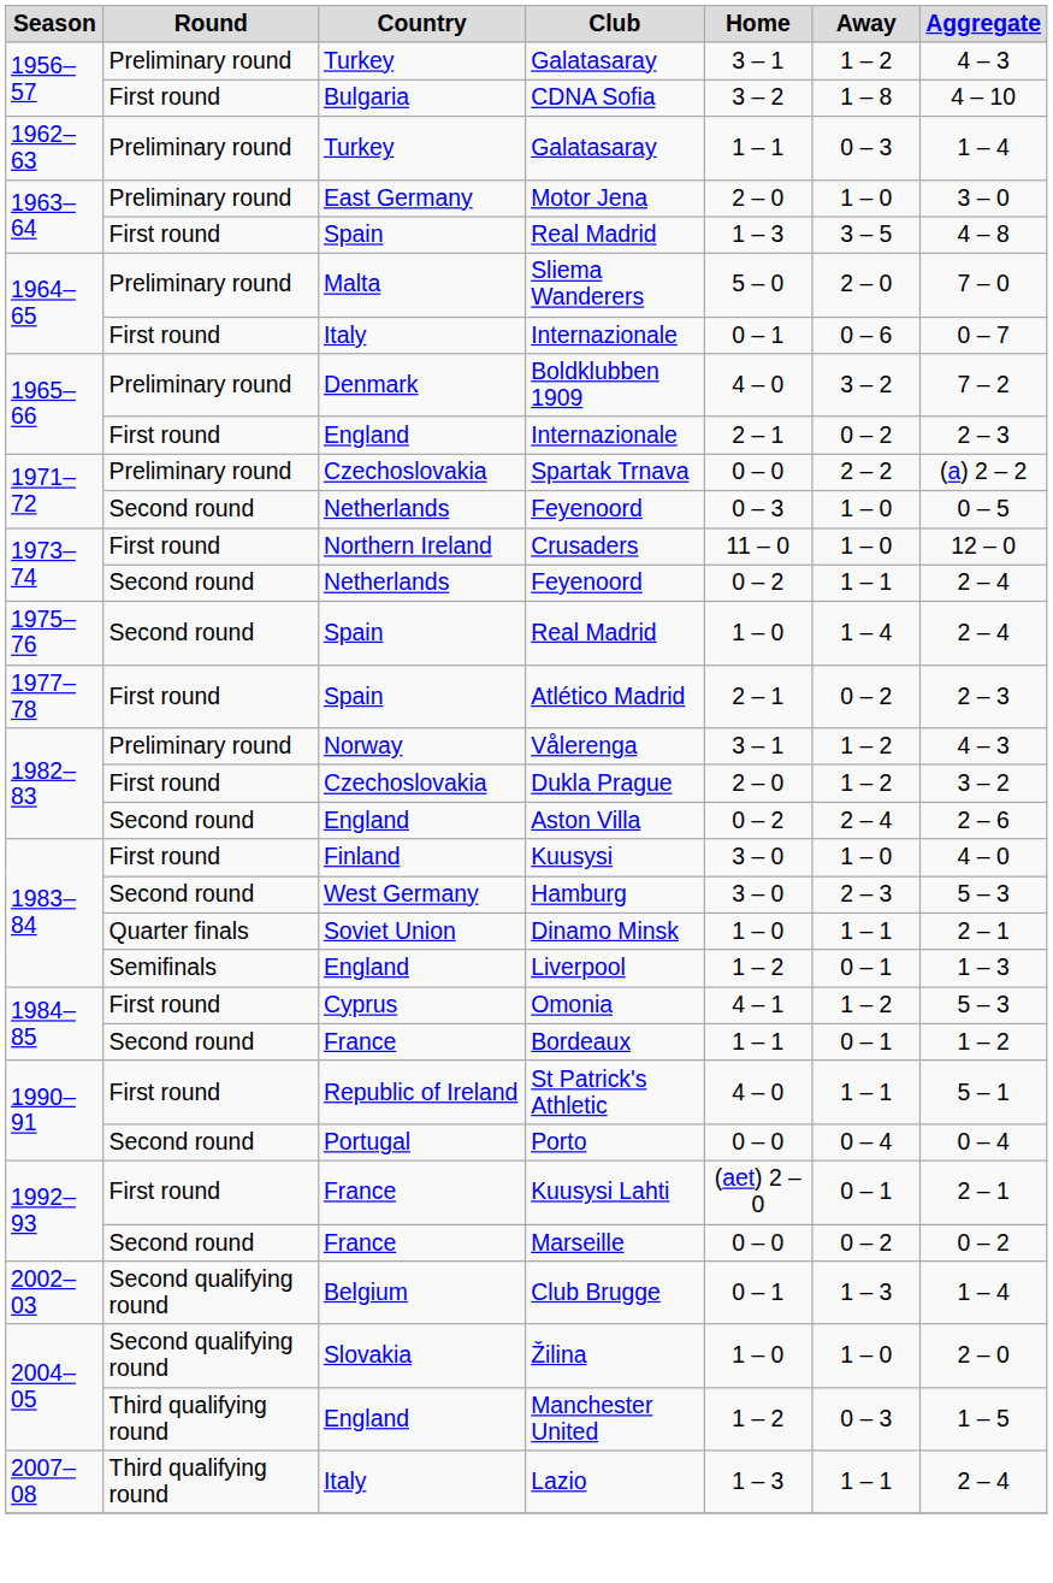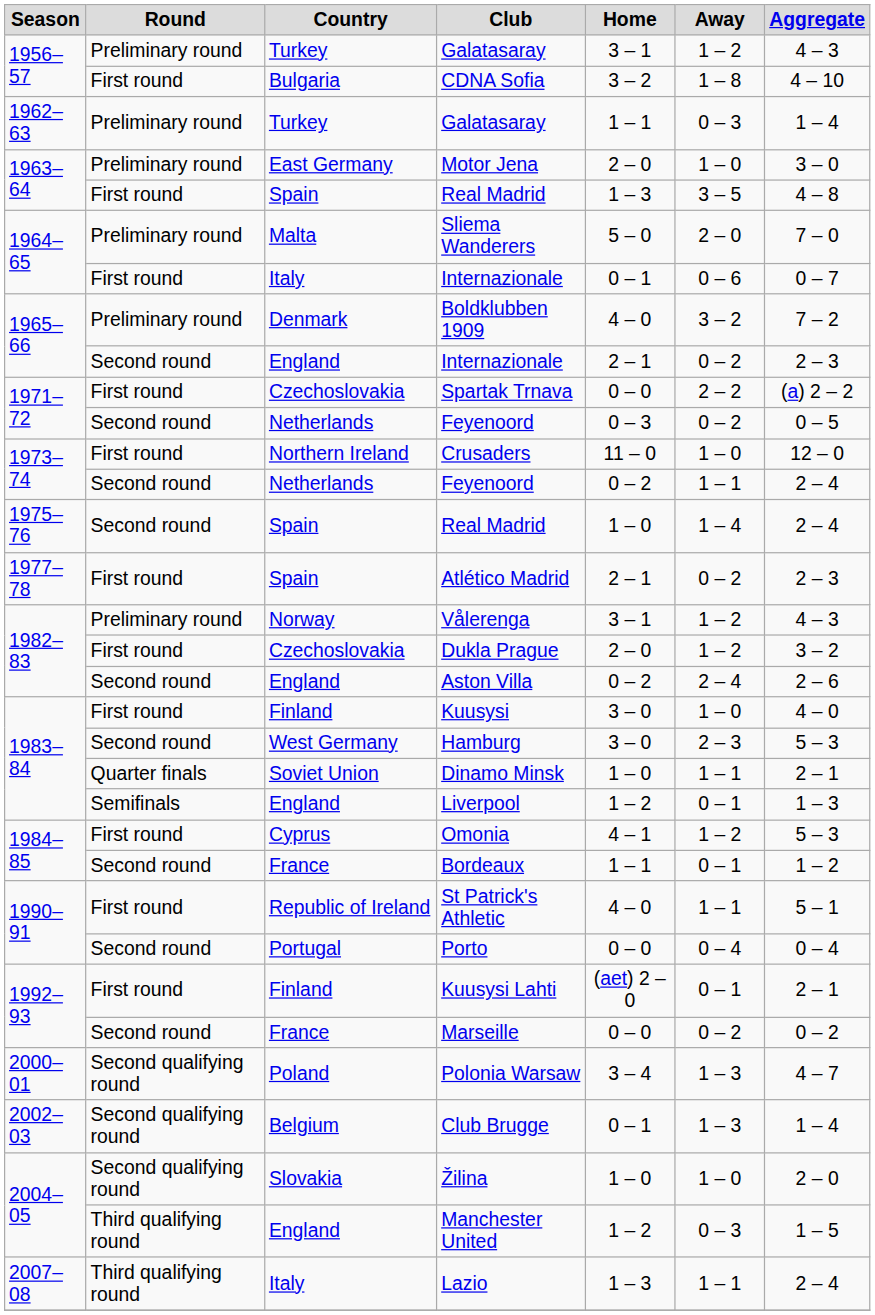1965–66 / Internazionale | Round: First round -> Second round
Spartak Trnava | Round: Preliminary round -> First round
1971–72 / Feyenoord | Away: 1 – 0 -> 0 – 2
Kuusysi Lahti | Country: France -> Finland
+ row: 2000–01 | Second qualifying round | Poland | Polonia Warsaw | 3 – 4 | 1 – 3 | 4 – 7
